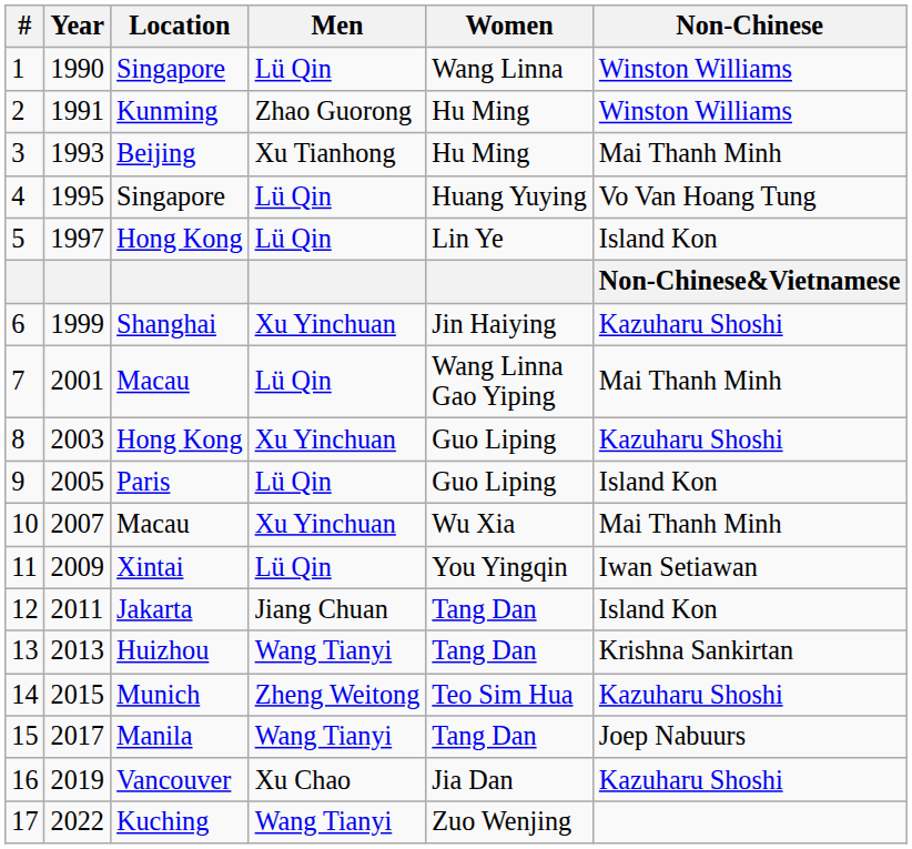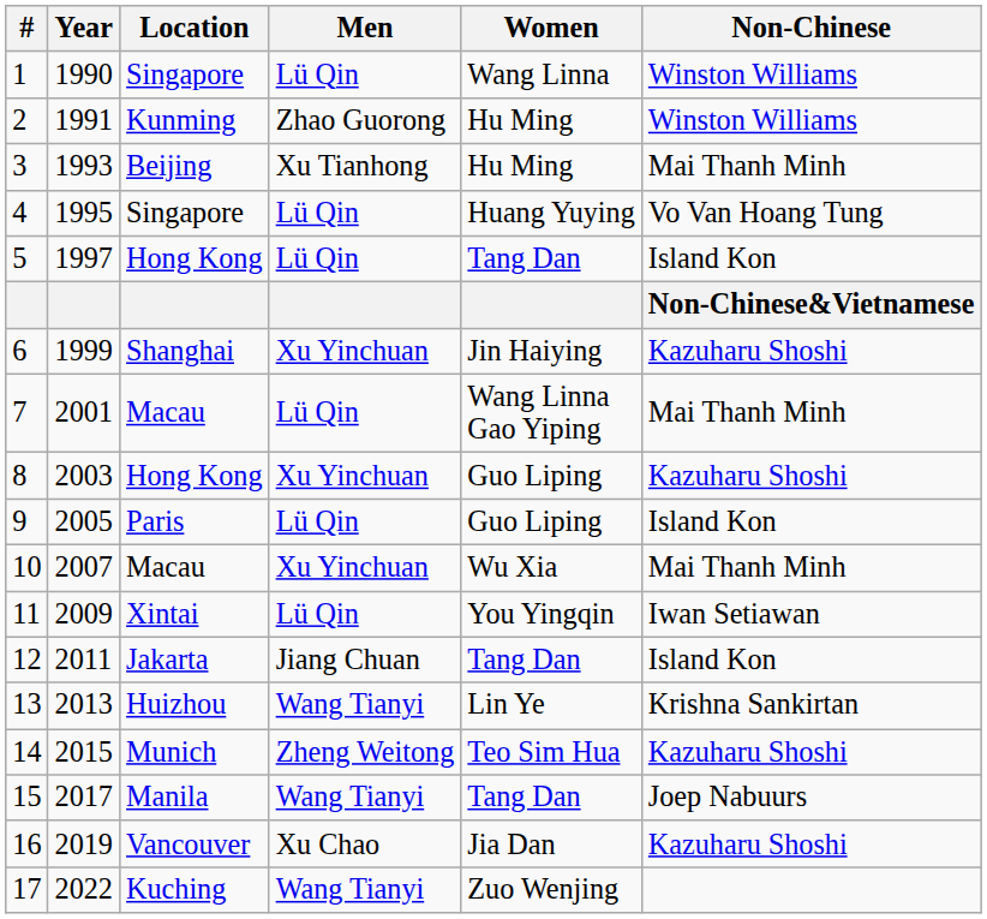5 | Women: Lin Ye -> Tang Dan
13 | Women: Tang Dan -> Lin Ye
